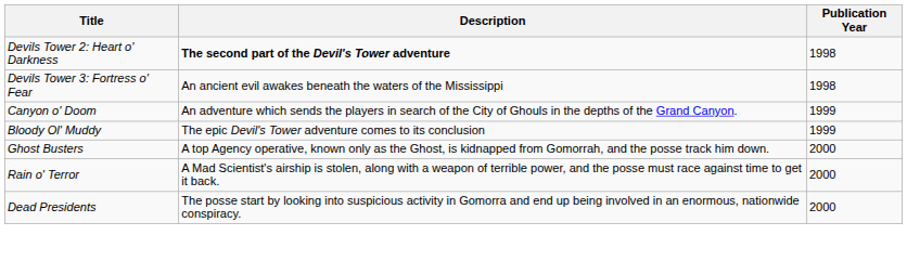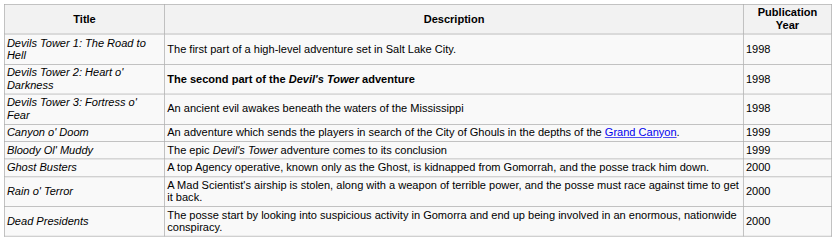+ row: Devils Tower 1: The Road to Hell | The first part of a high-level adventure set in Salt Lake City. | 1998
